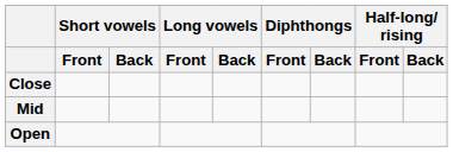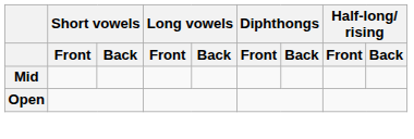- row: Close
